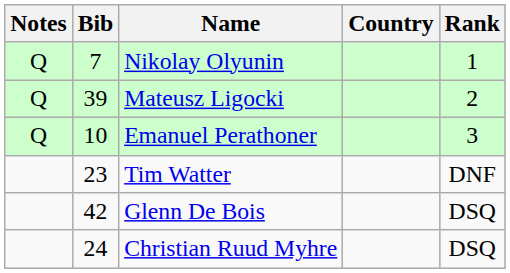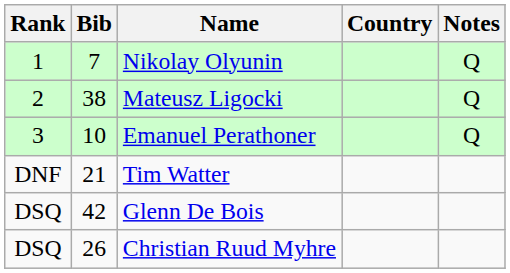columns swapped: Rank <-> Notes
Mateusz Ligocki | Bib: 39 -> 38
Tim Watter | Bib: 23 -> 21
Christian Ruud Myhre | Bib: 24 -> 26
